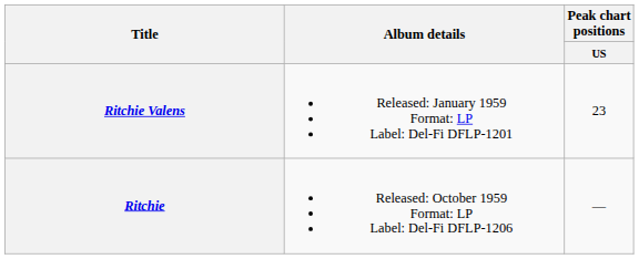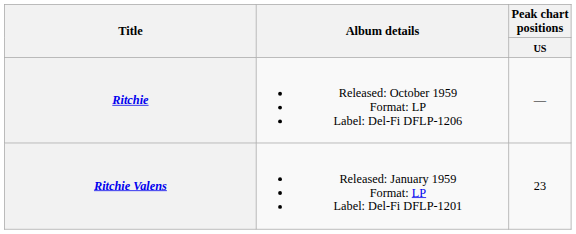rows swapped: Ritchie Valens <-> Ritchie
